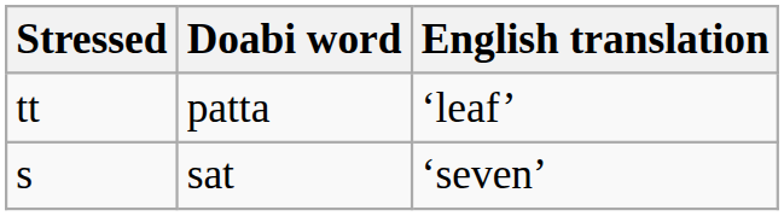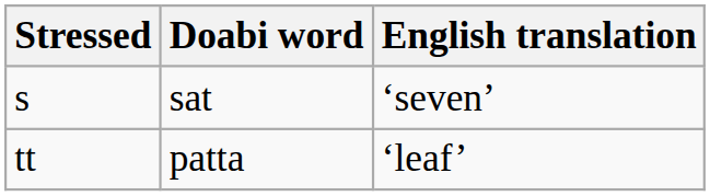rows swapped: s <-> tt
